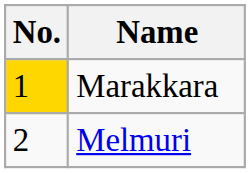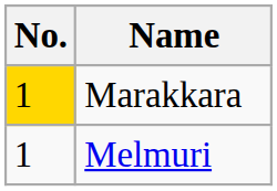Melmuri | No.: 2 -> 1
